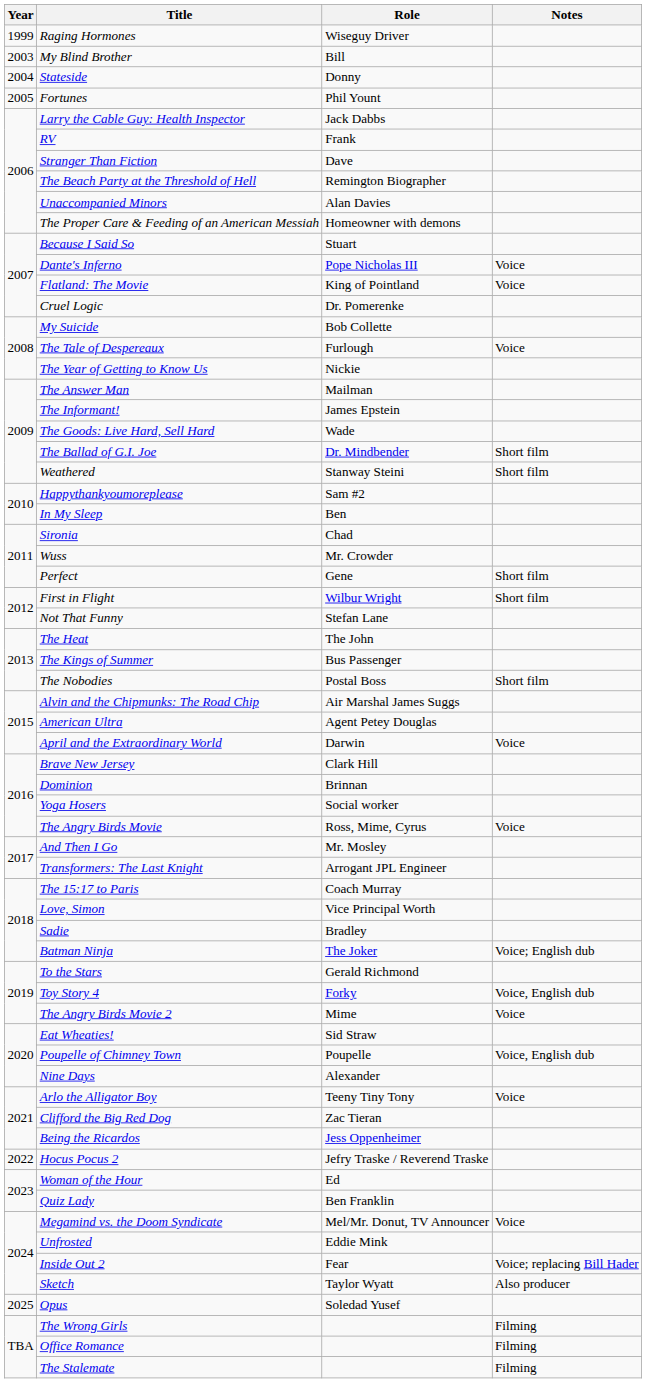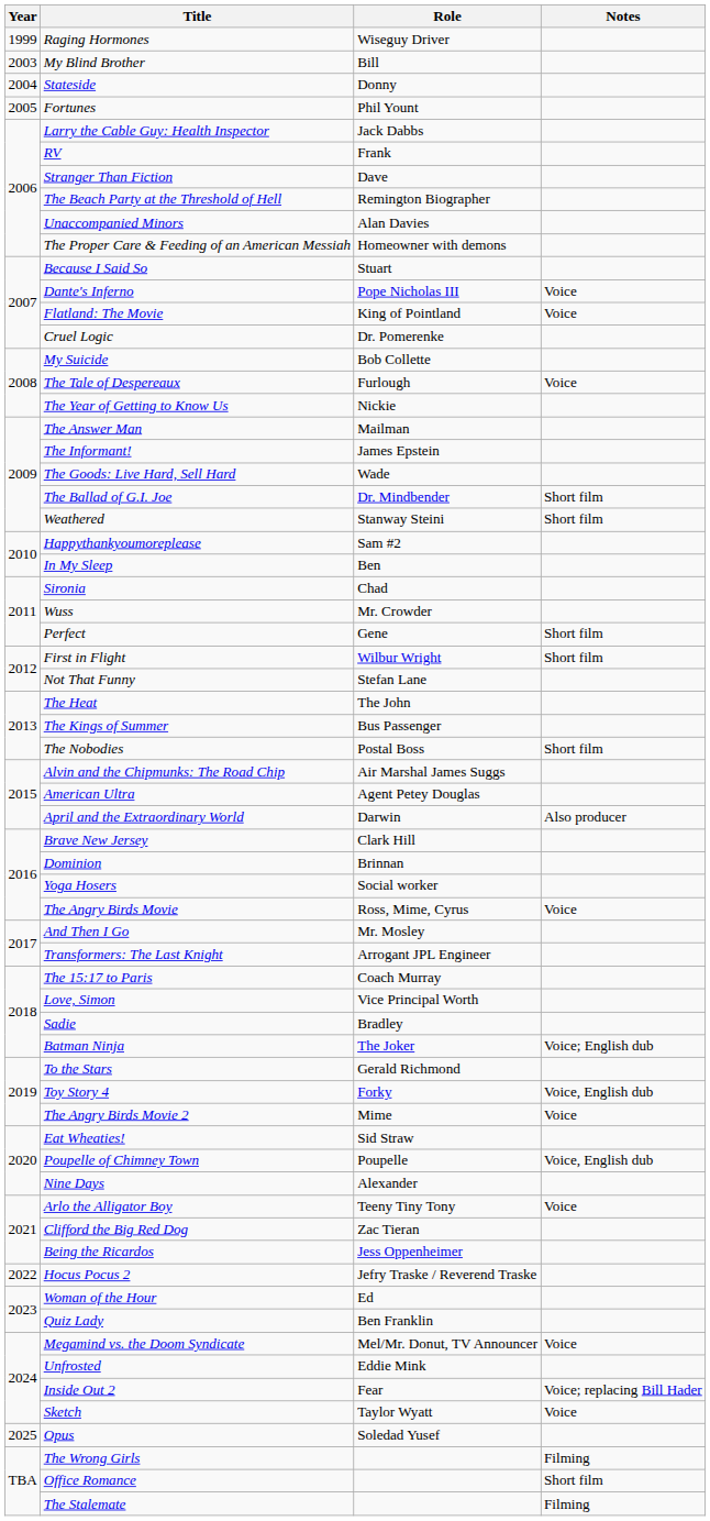April and the Extraordinary World | Notes: Voice -> Also producer
Sketch | Notes: Also producer -> Voice
Office Romance | Notes: Filming -> Short film
